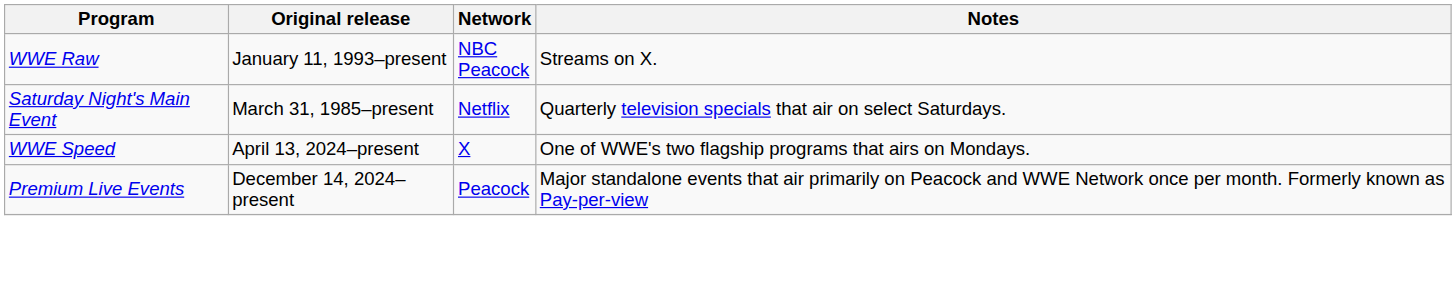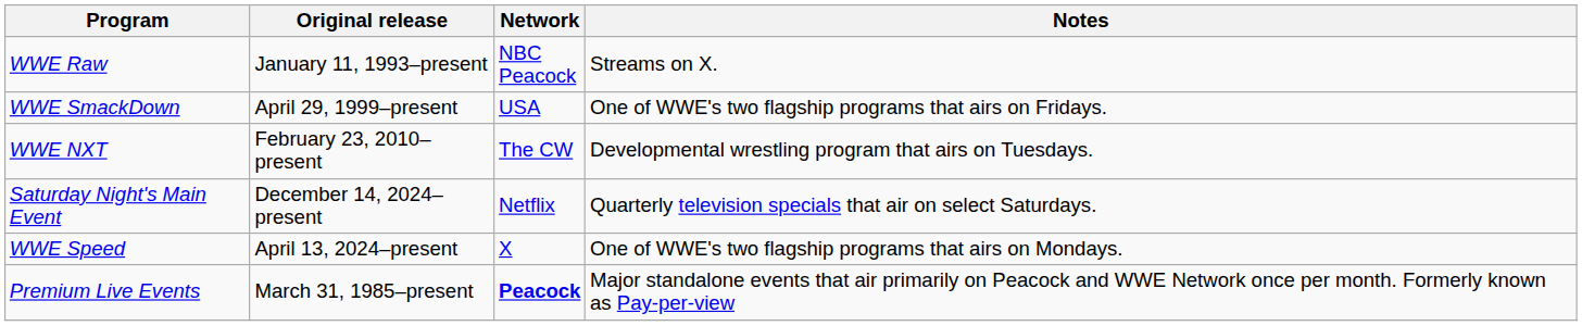+ row: WWE SmackDown | April 29, 1999–present | USA | One of WWE's two flagship programs that airs on Fridays.
+ row: WWE NXT | February 23, 2010–present | The CW | Developmental wrestling program that airs on Tuesdays.
Saturday Night's Main Event | Original release: March 31, 1985–present -> December 14, 2024–present
Premium Live Events | Original release: December 14, 2024–present -> March 31, 1985–present
Premium Live Events | Network: normal -> bold
